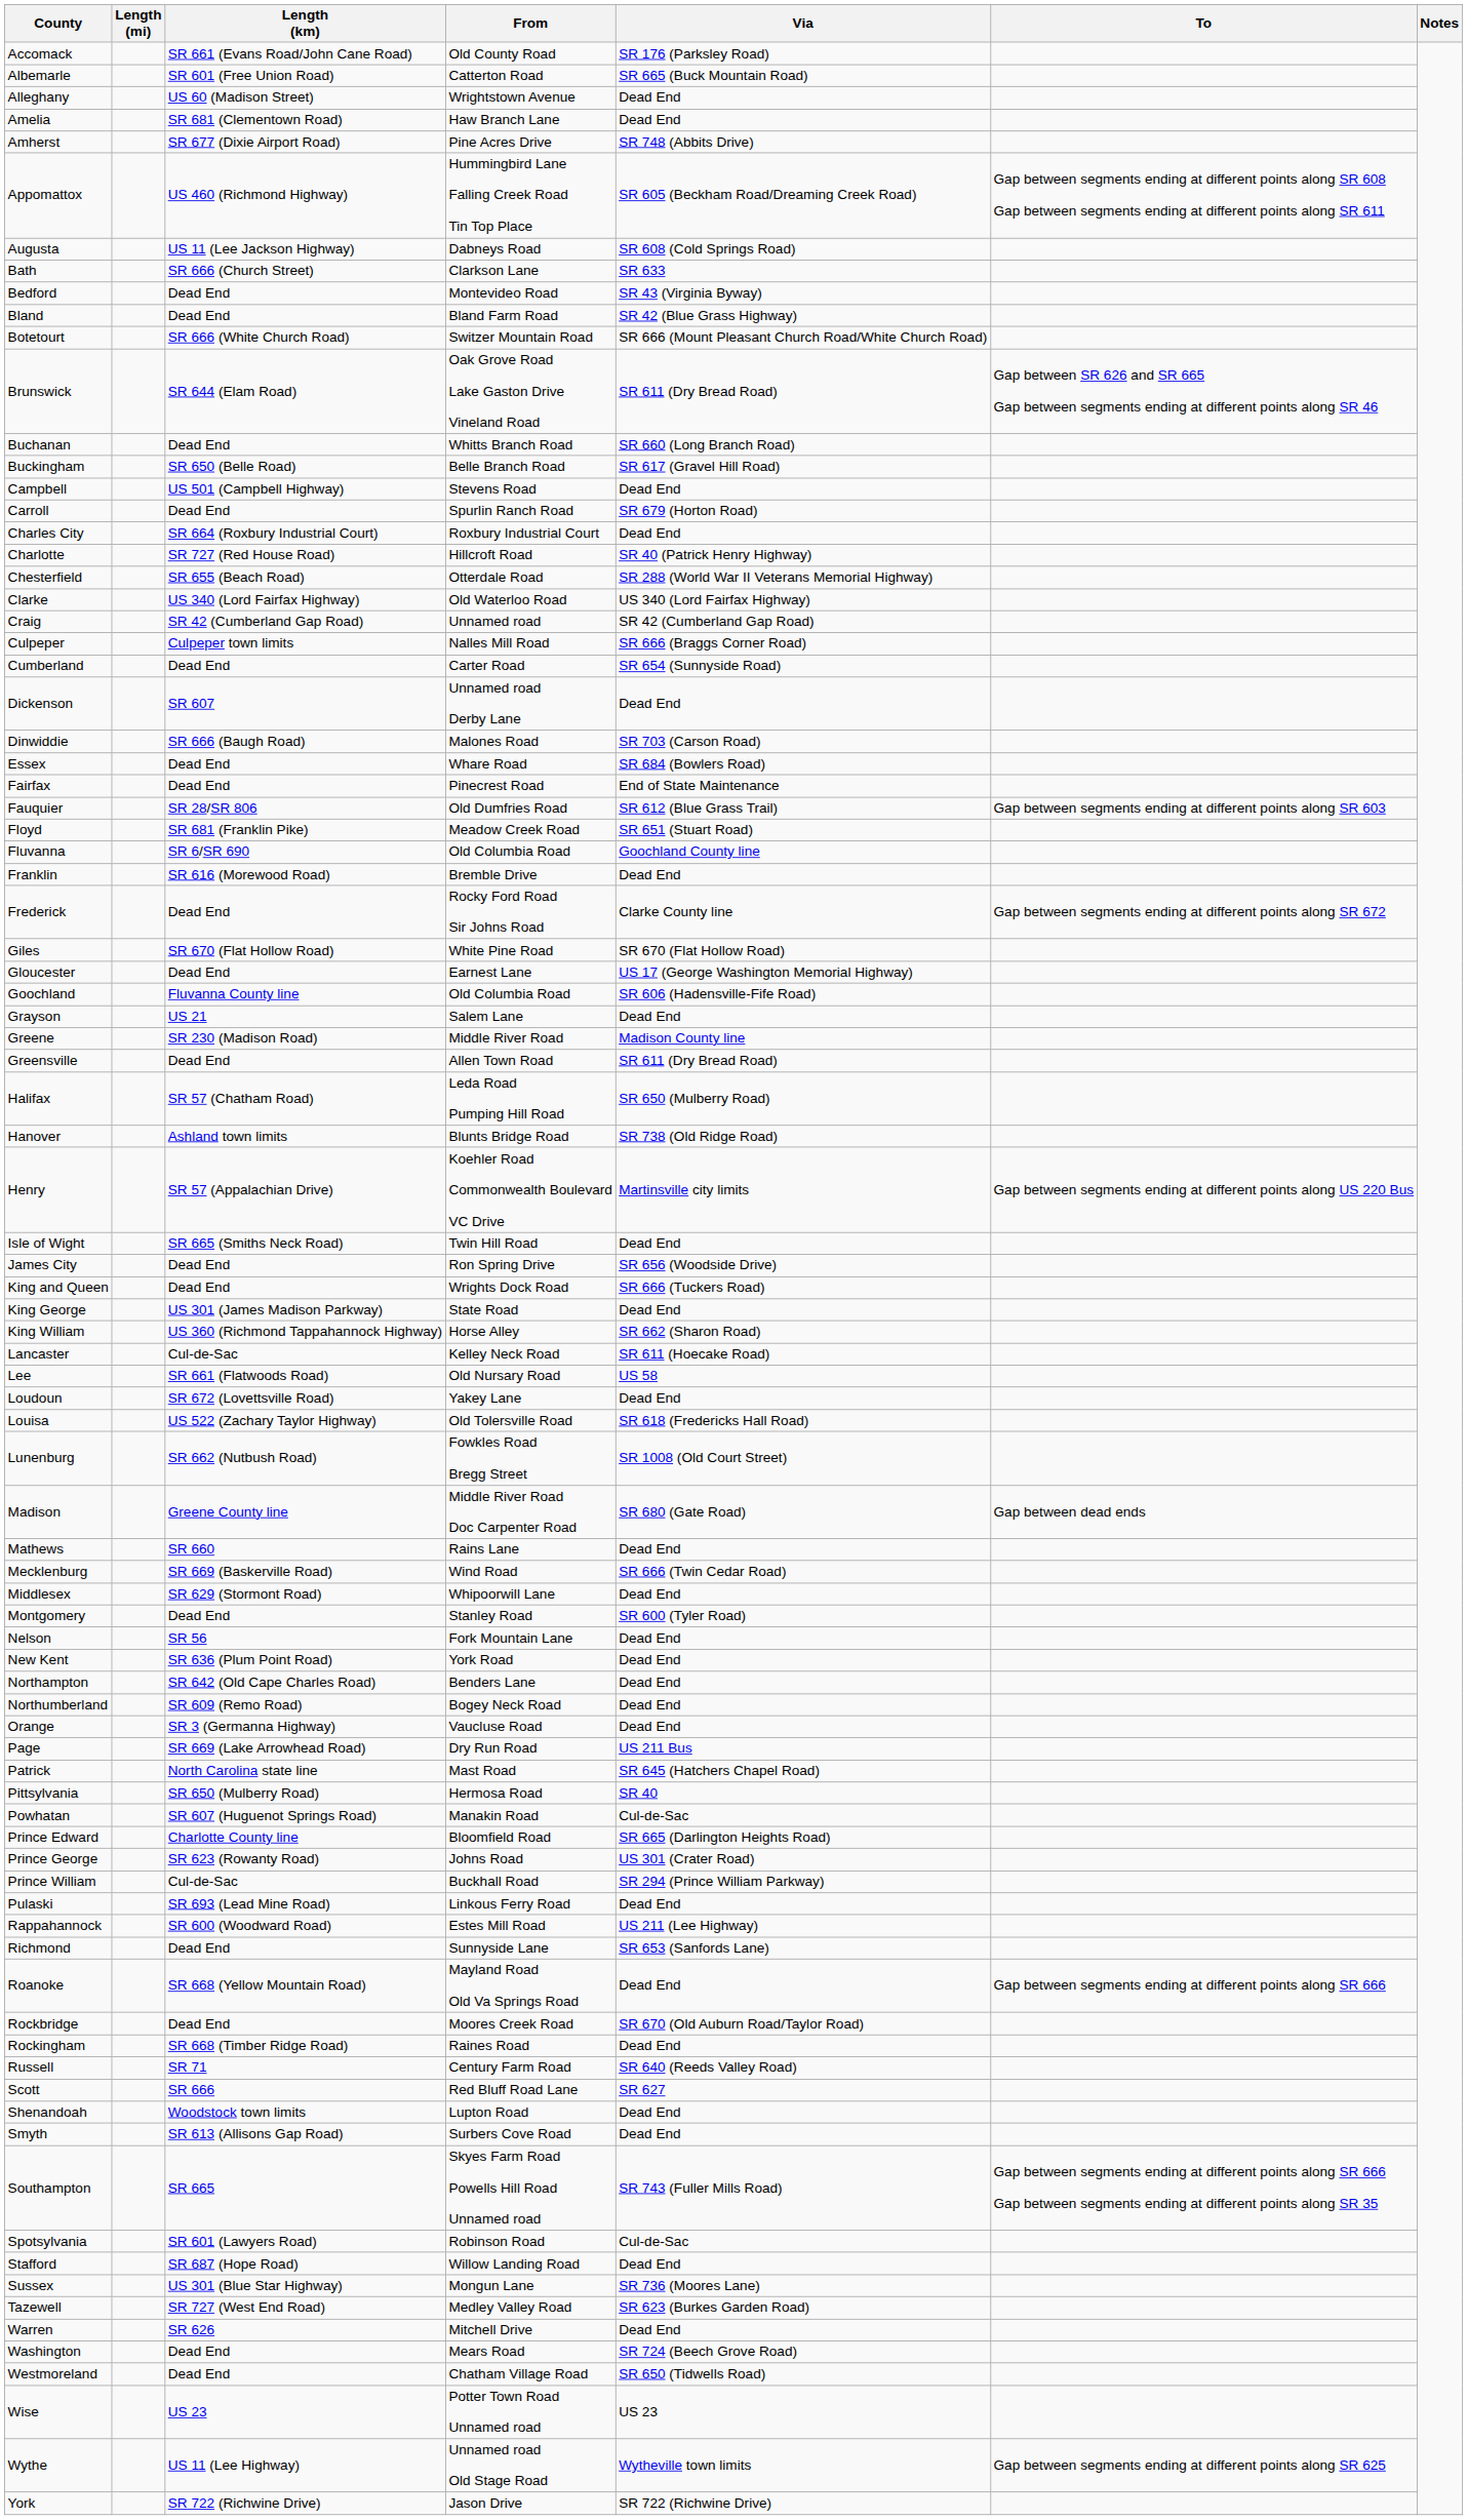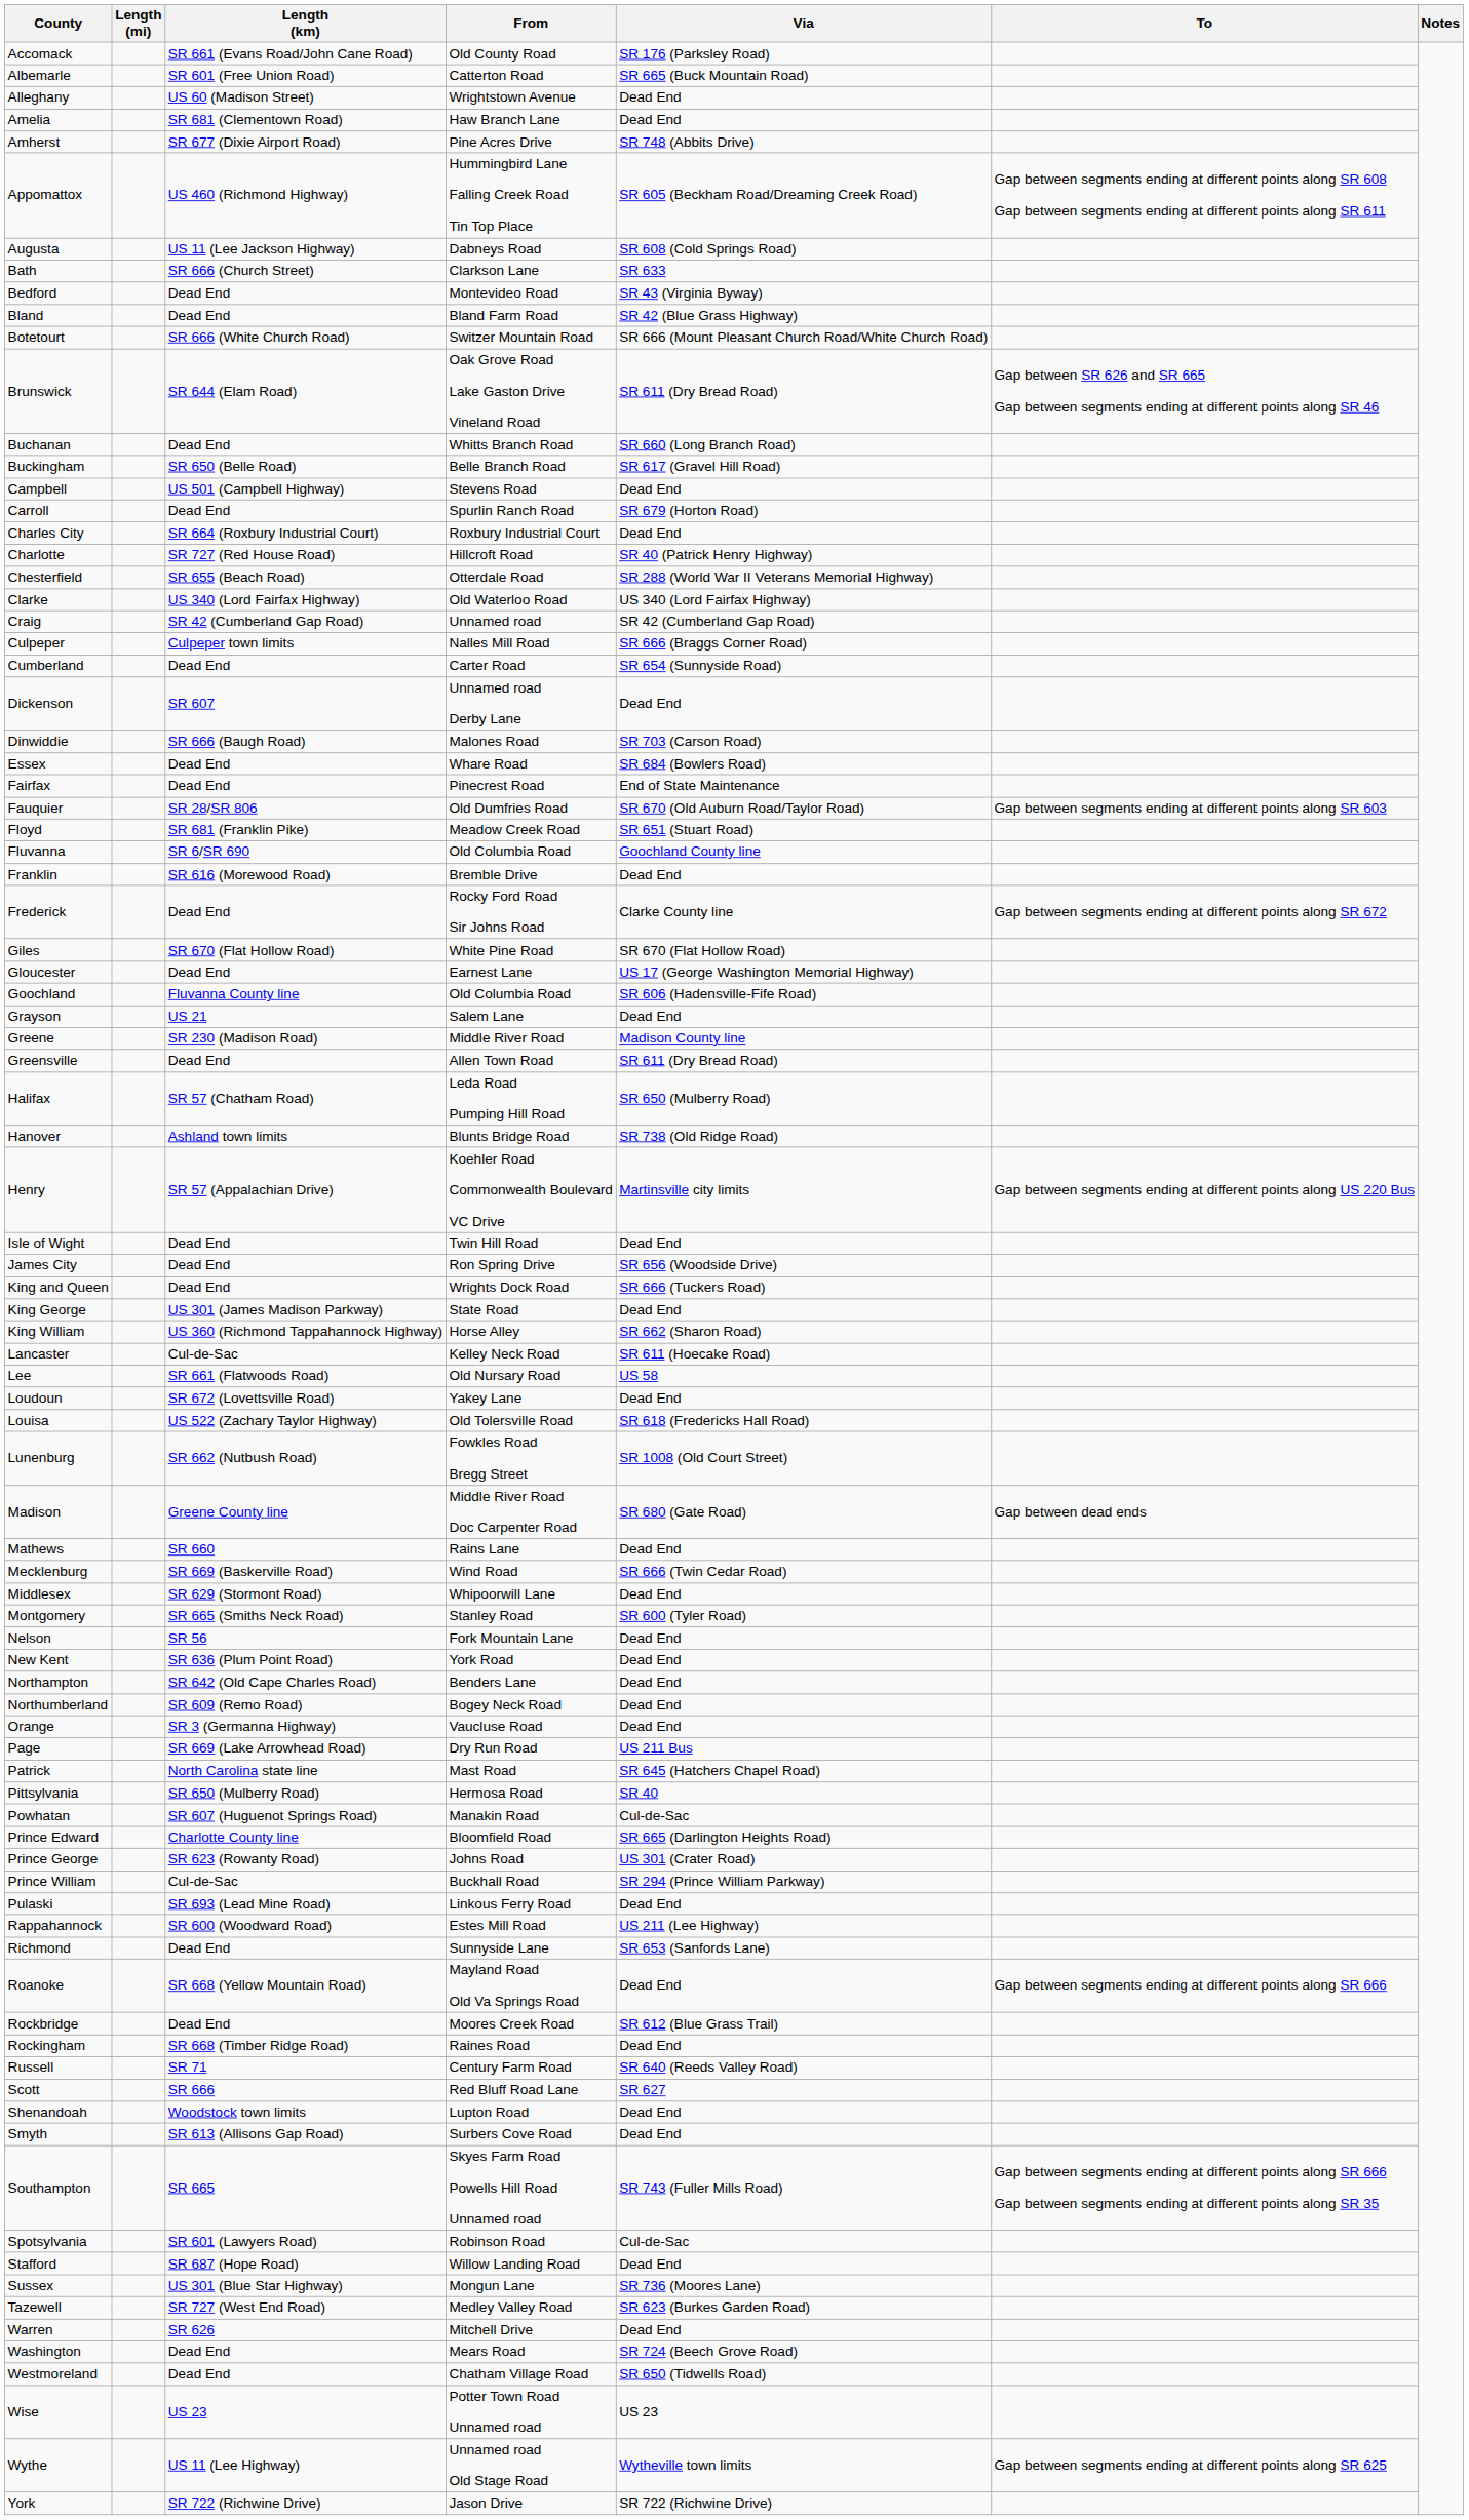Fauquier | Via: SR 612 (Blue Grass Trail) -> SR 670 (Old Auburn Road/Taylor Road)
Isle of Wight | Length (km): SR 665 (Smiths Neck Road) -> Dead End
Montgomery | Length (km): Dead End -> SR 665 (Smiths Neck Road)
Rockbridge | Via: SR 670 (Old Auburn Road/Taylor Road) -> SR 612 (Blue Grass Trail)
